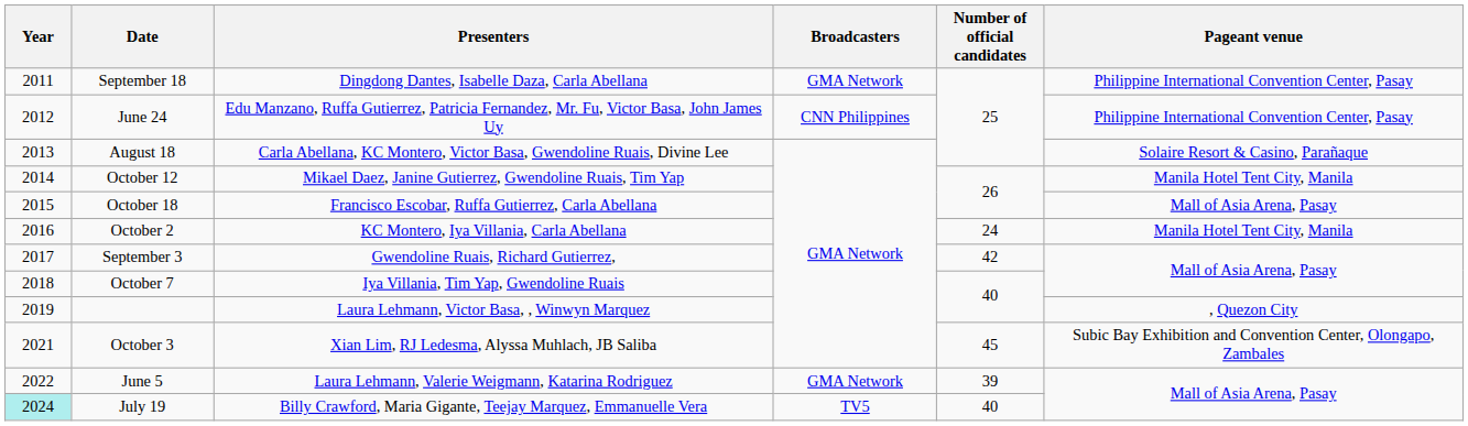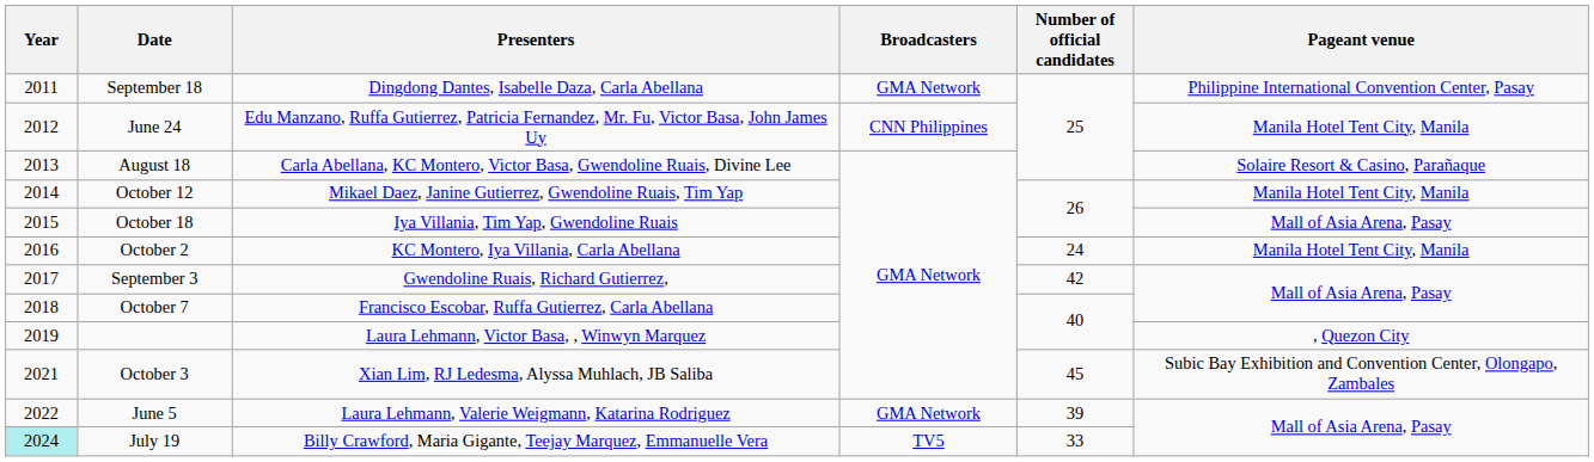June 24 | Pageant venue: Philippine International Convention Center, Pasay -> Manila Hotel Tent City, Manila
October 18 | Presenters: Francisco Escobar, Ruffa Gutierrez, Carla Abellana -> Iya Villania, Tim Yap, Gwendoline Ruais
October 7 | Presenters: Iya Villania, Tim Yap, Gwendoline Ruais -> Francisco Escobar, Ruffa Gutierrez, Carla Abellana
July 19 | Number of official candidates: 40 -> 33
